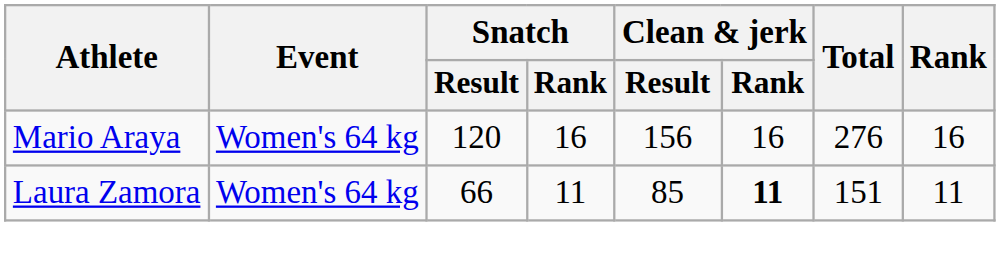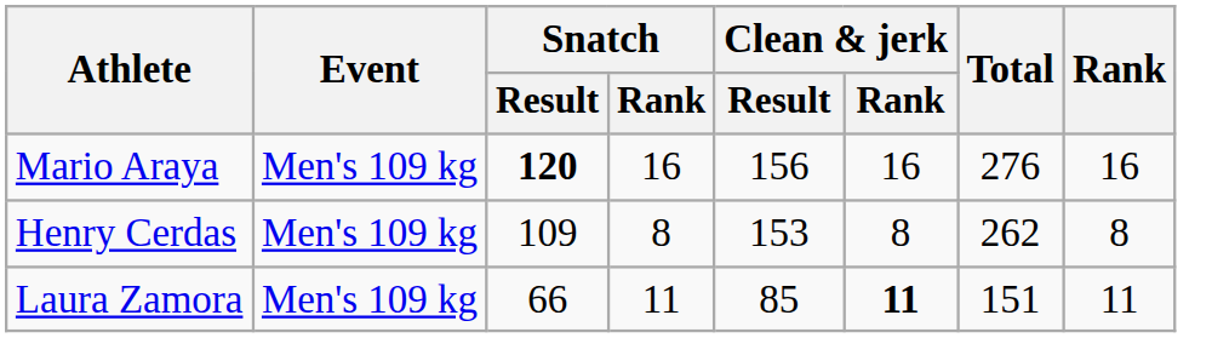Mario Araya | Event: Women's 64 kg -> Men's 109 kg
Mario Araya | Snatch / Result: normal -> bold
+ row: Henry Cerdas | Men's 109 kg | 109 | 8 | 153 | 8 | 262 | 8
Laura Zamora | Event: Women's 64 kg -> Men's 109 kg
